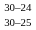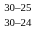rows swapped: 30–24 <-> 30–25
